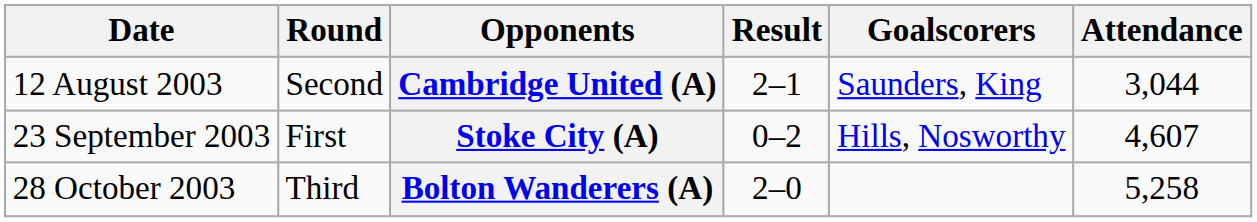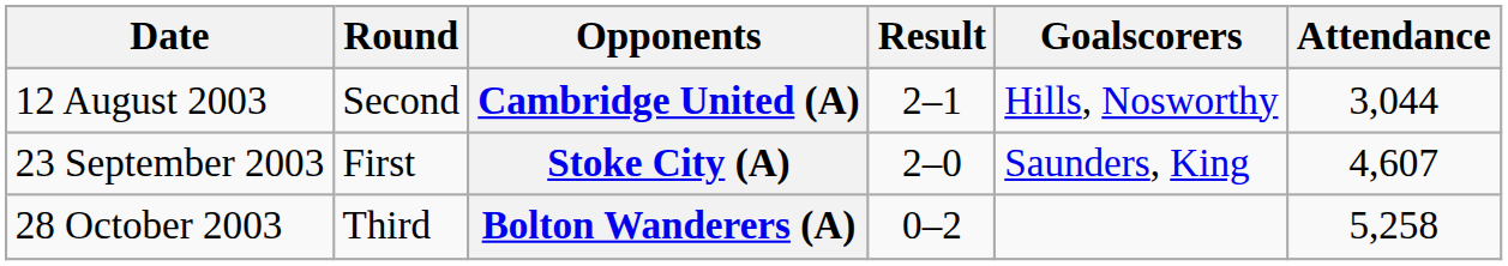Cambridge United (A) | Goalscorers: Saunders, King -> Hills, Nosworthy
Stoke City (A) | Result: 0–2 -> 2–0
Stoke City (A) | Goalscorers: Hills, Nosworthy -> Saunders, King
Bolton Wanderers (A) | Result: 2–0 -> 0–2
